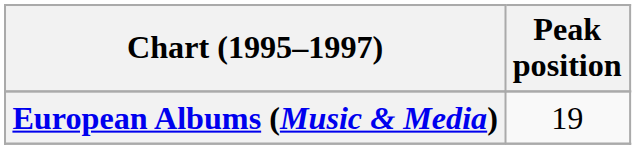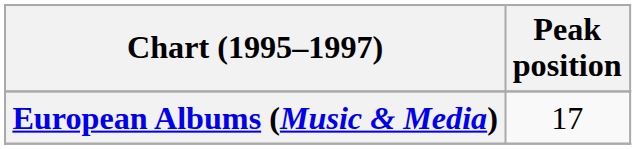European Albums (Music & Media) | Peak position: 19 -> 17
